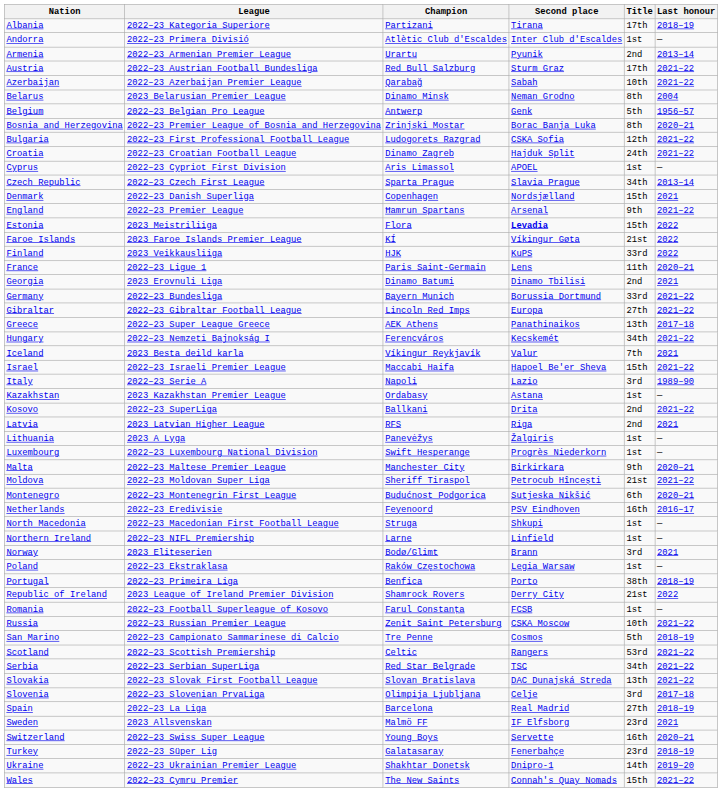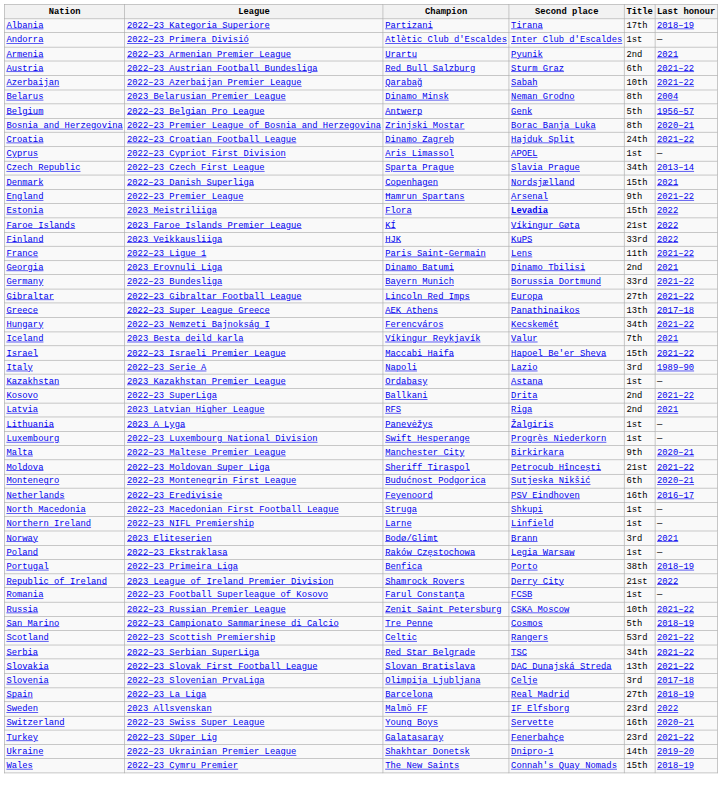Armenia | Last honour: 2013–14 -> 2021
Austria | Title: 17th -> 6th
- row: Bulgaria | 2022–23 First Professional Football League | Ludogorets Razgrad | CSKA Sofia | 12th | 2021–22
France | Last honour: 2020–21 -> 2021–22
Sweden | Last honour: 2021 -> 2022
Turkey | Last honour: 2018–19 -> 2021–22
Wales | Last honour: 2021–22 -> 2018–19
